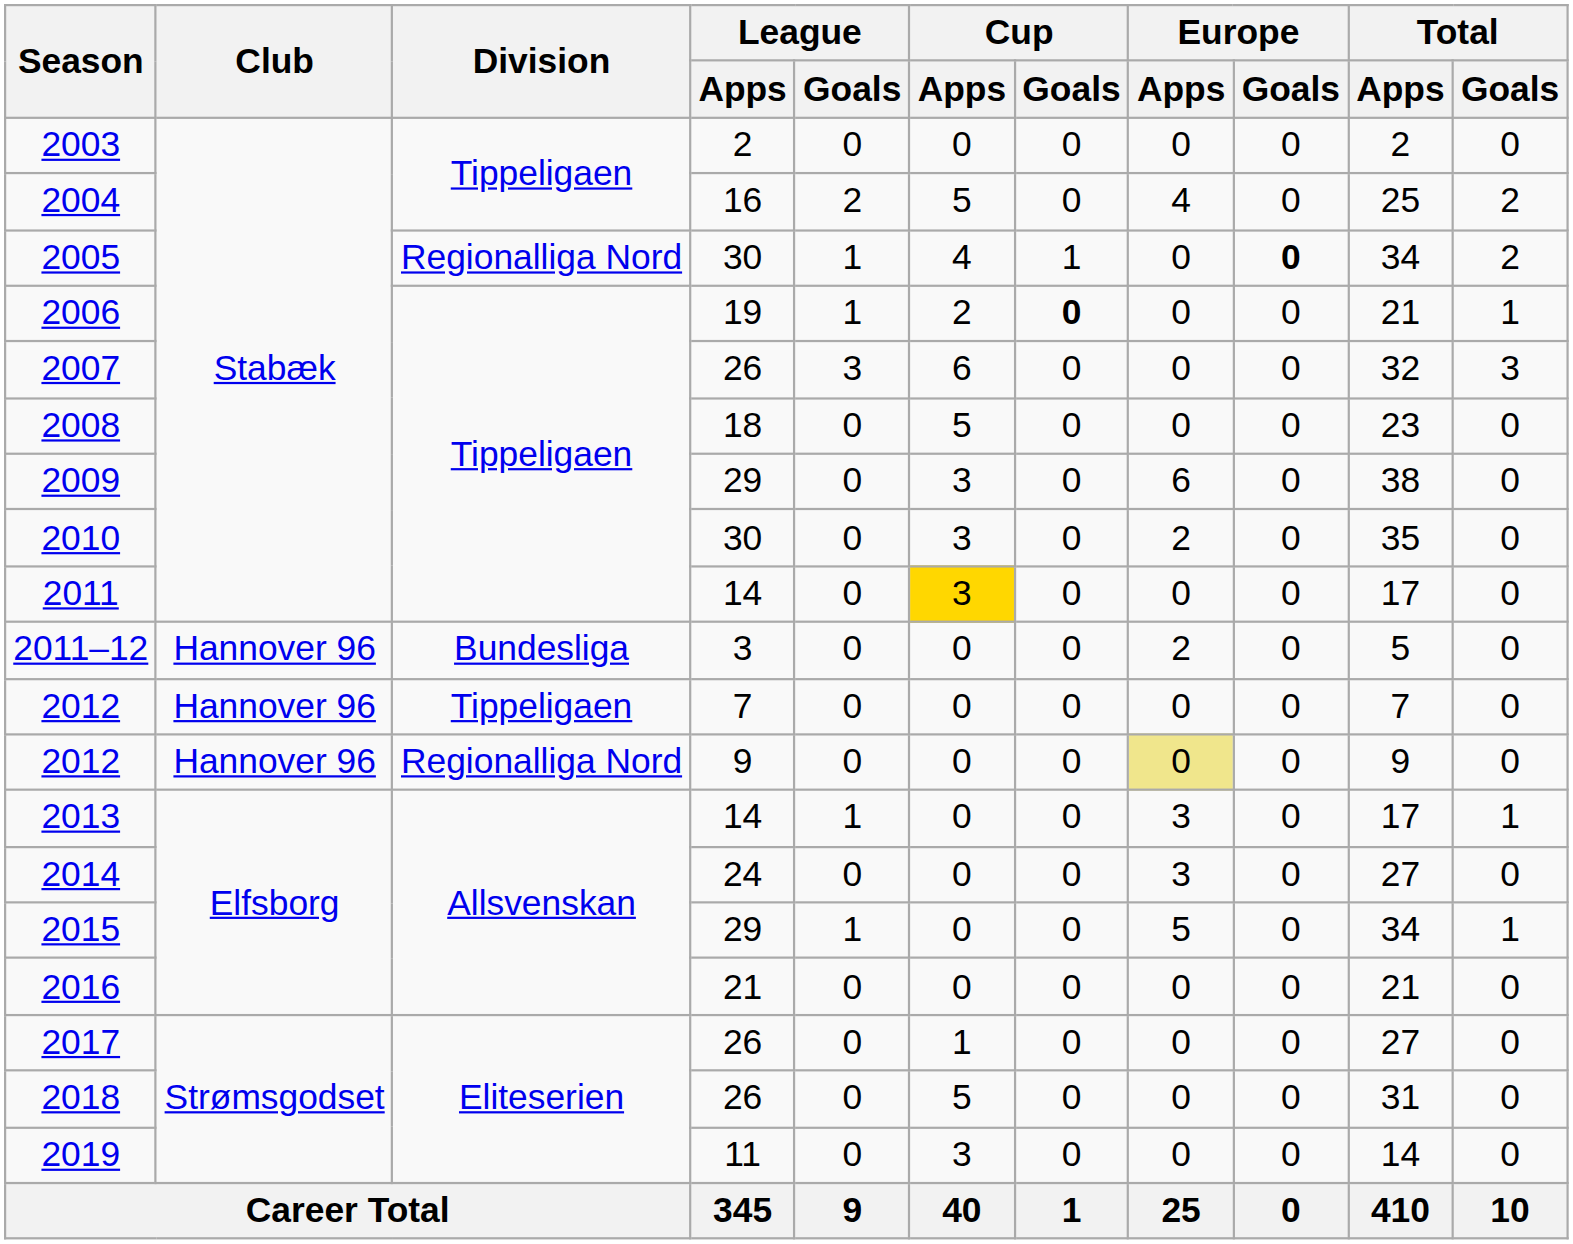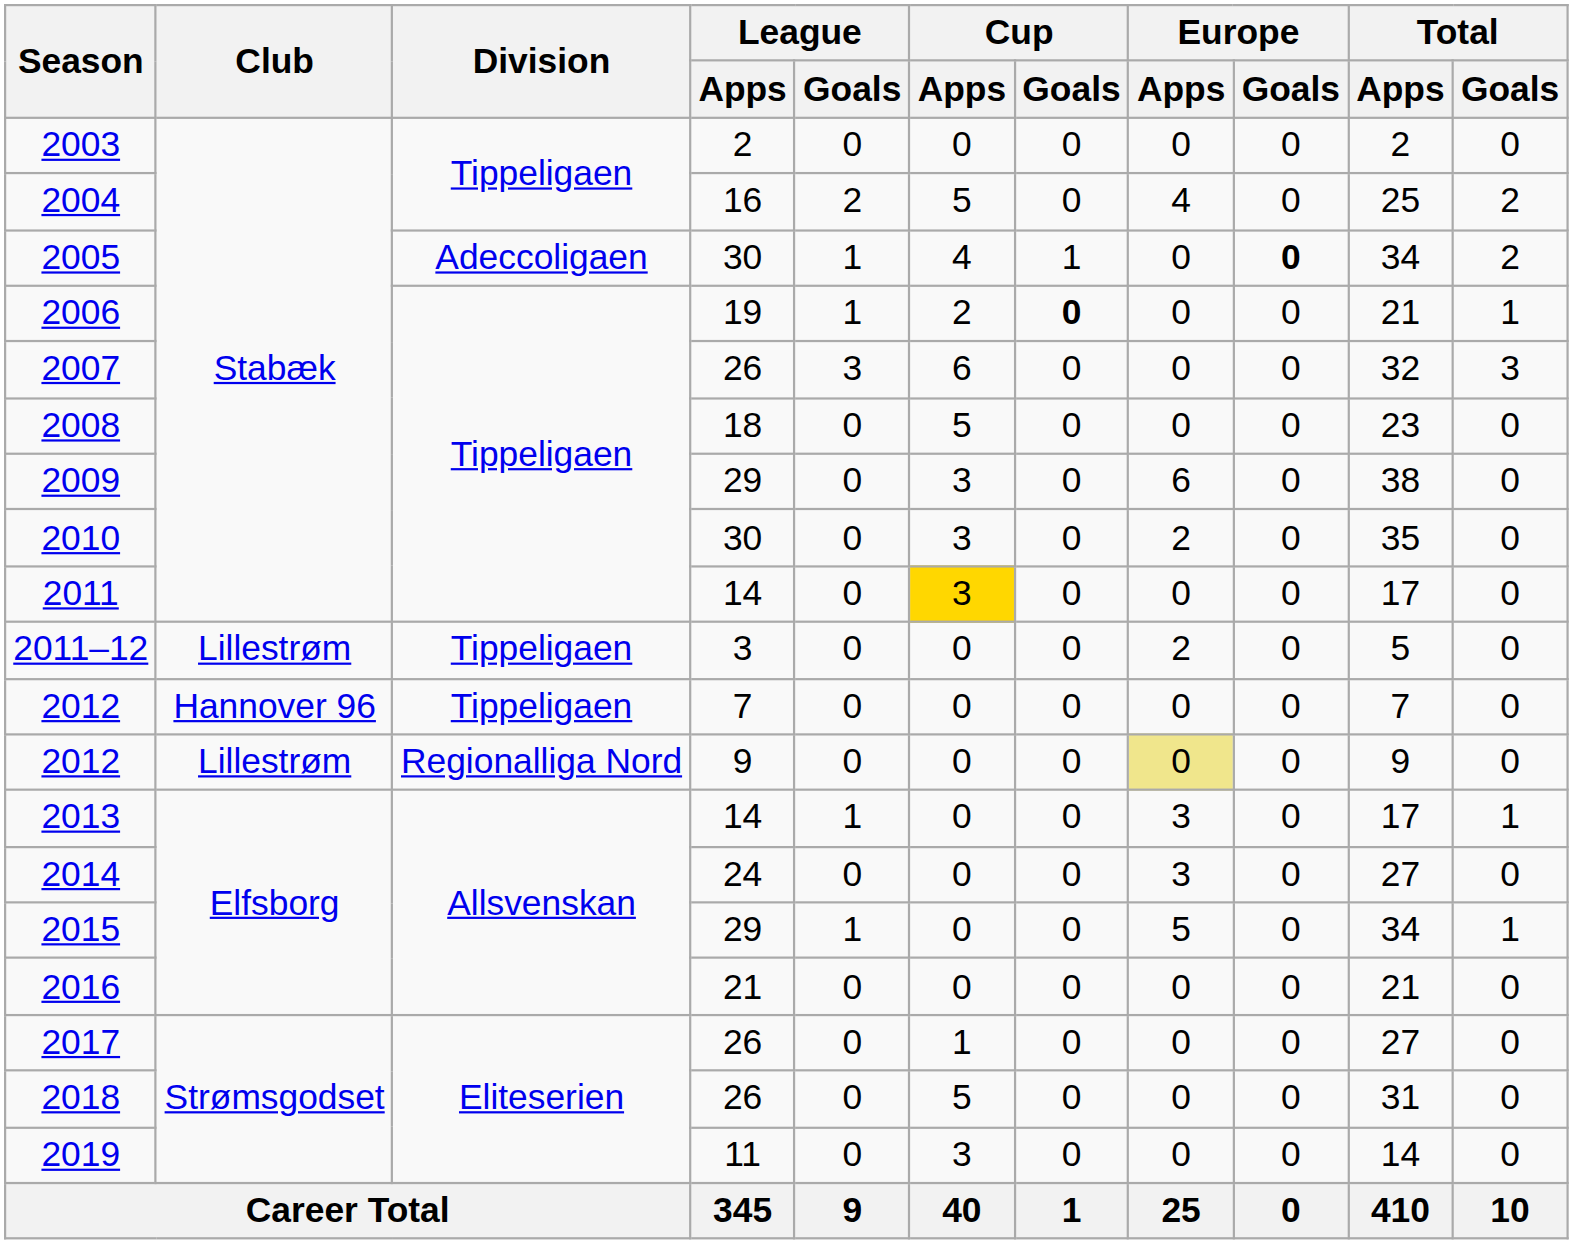2005 | Division: Regionalliga Nord -> Adeccoligaen
2011–12 | Club: Hannover 96 -> Lillestrøm
2011–12 | Division: Bundesliga -> Tippeligaen
2012 / 9 | Club: Hannover 96 -> Lillestrøm
